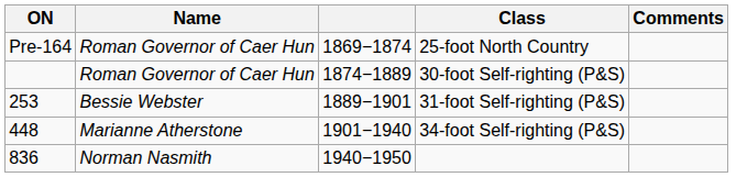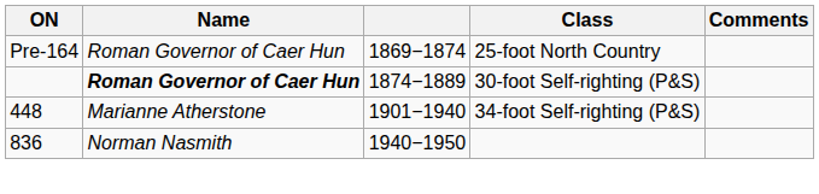30-foot Self-righting (P&S) | Name: normal -> bold
- row: 253 | Bessie Webster | 1889−1901 | 31-foot Self-righting (P&S)
